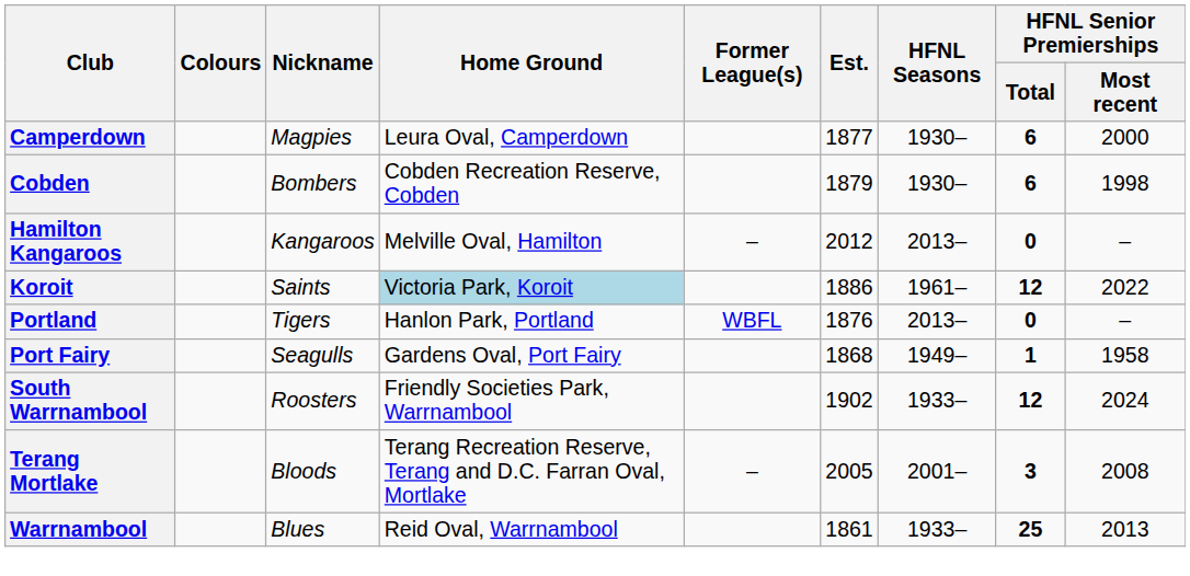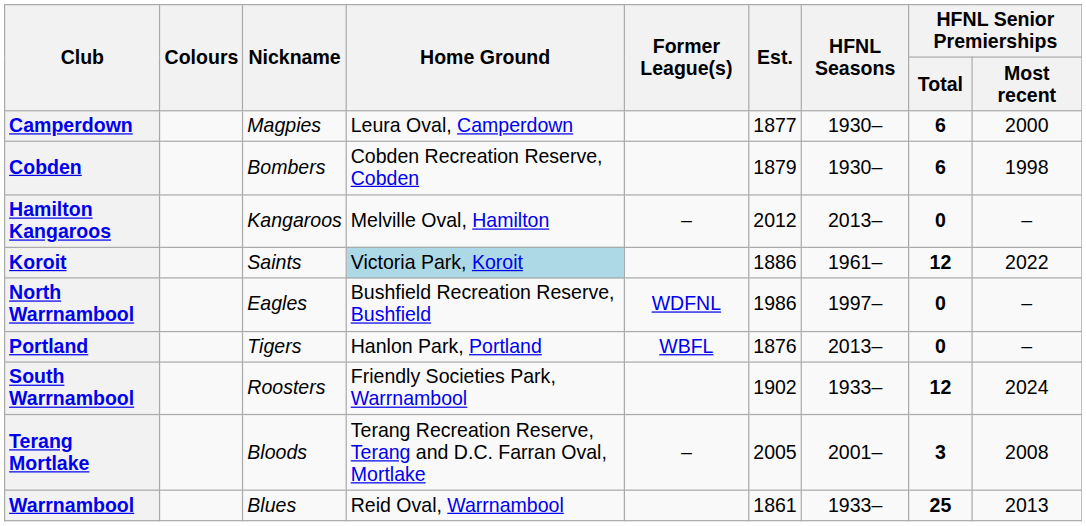+ row: North Warrnambool | Eagles | Bushfield Recreation Reserve, Bushfield | WDFNL | 1986 | 1997– | 0 | –
- row: Port Fairy | Seagulls | Gardens Oval, Port Fairy | 1868 | 1949– | 1 | 1958
